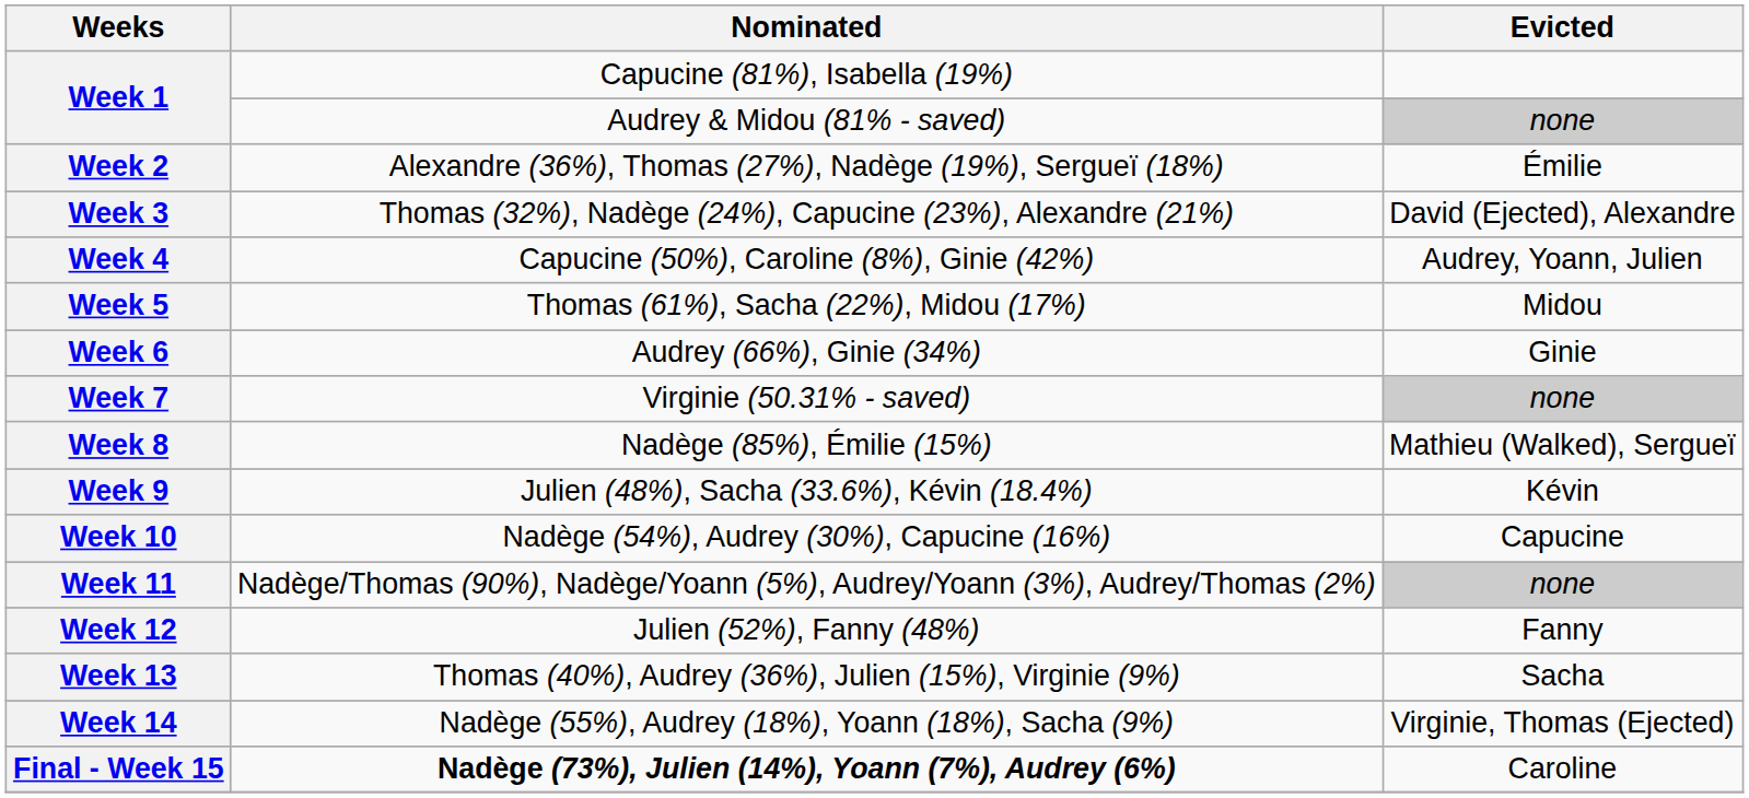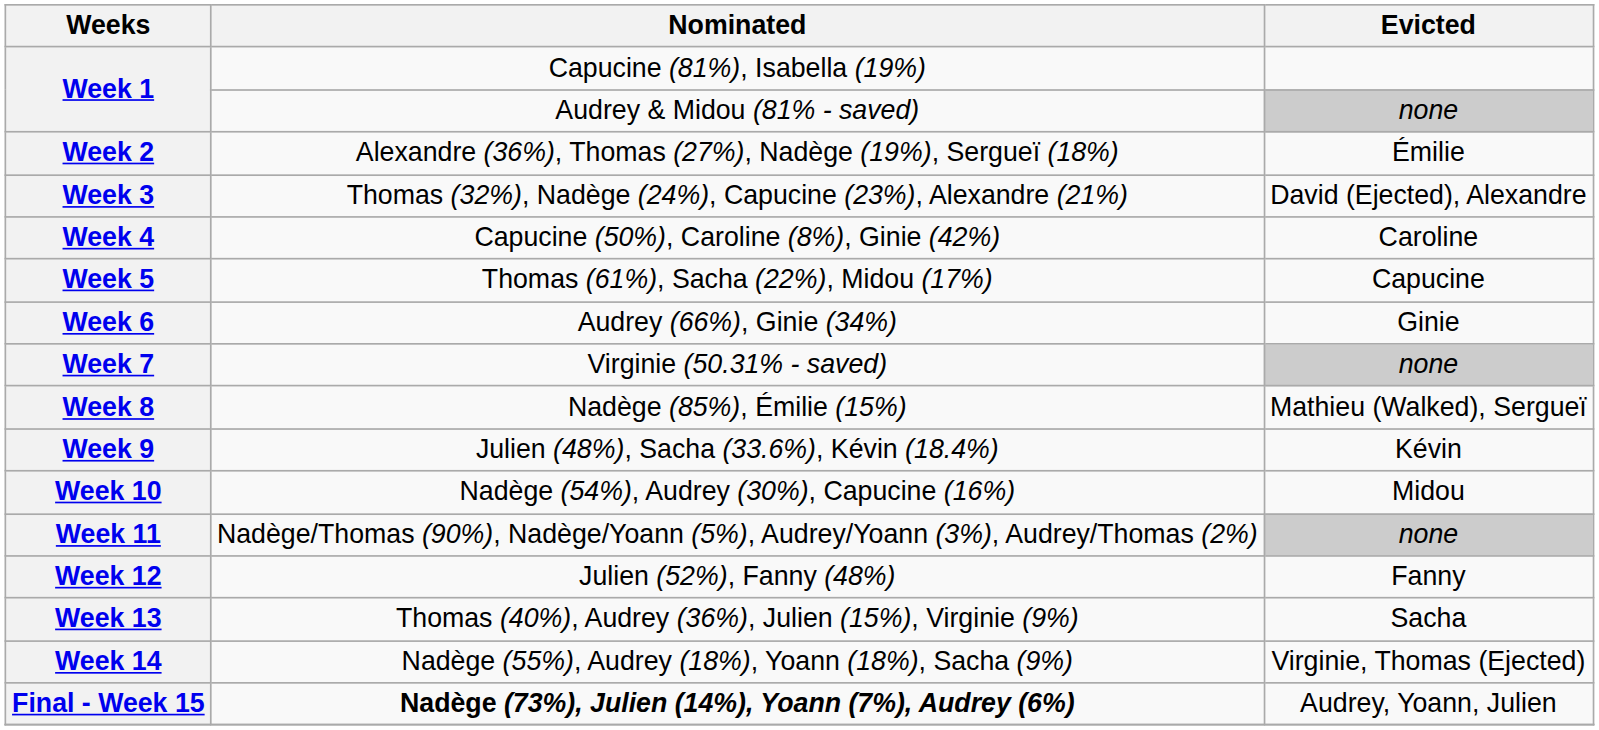Week 4 | Evicted: Audrey, Yoann, Julien -> Caroline
Week 5 | Evicted: Midou -> Capucine
Week 10 | Evicted: Capucine -> Midou
Final - Week 15 | Evicted: Caroline -> Audrey, Yoann, Julien
